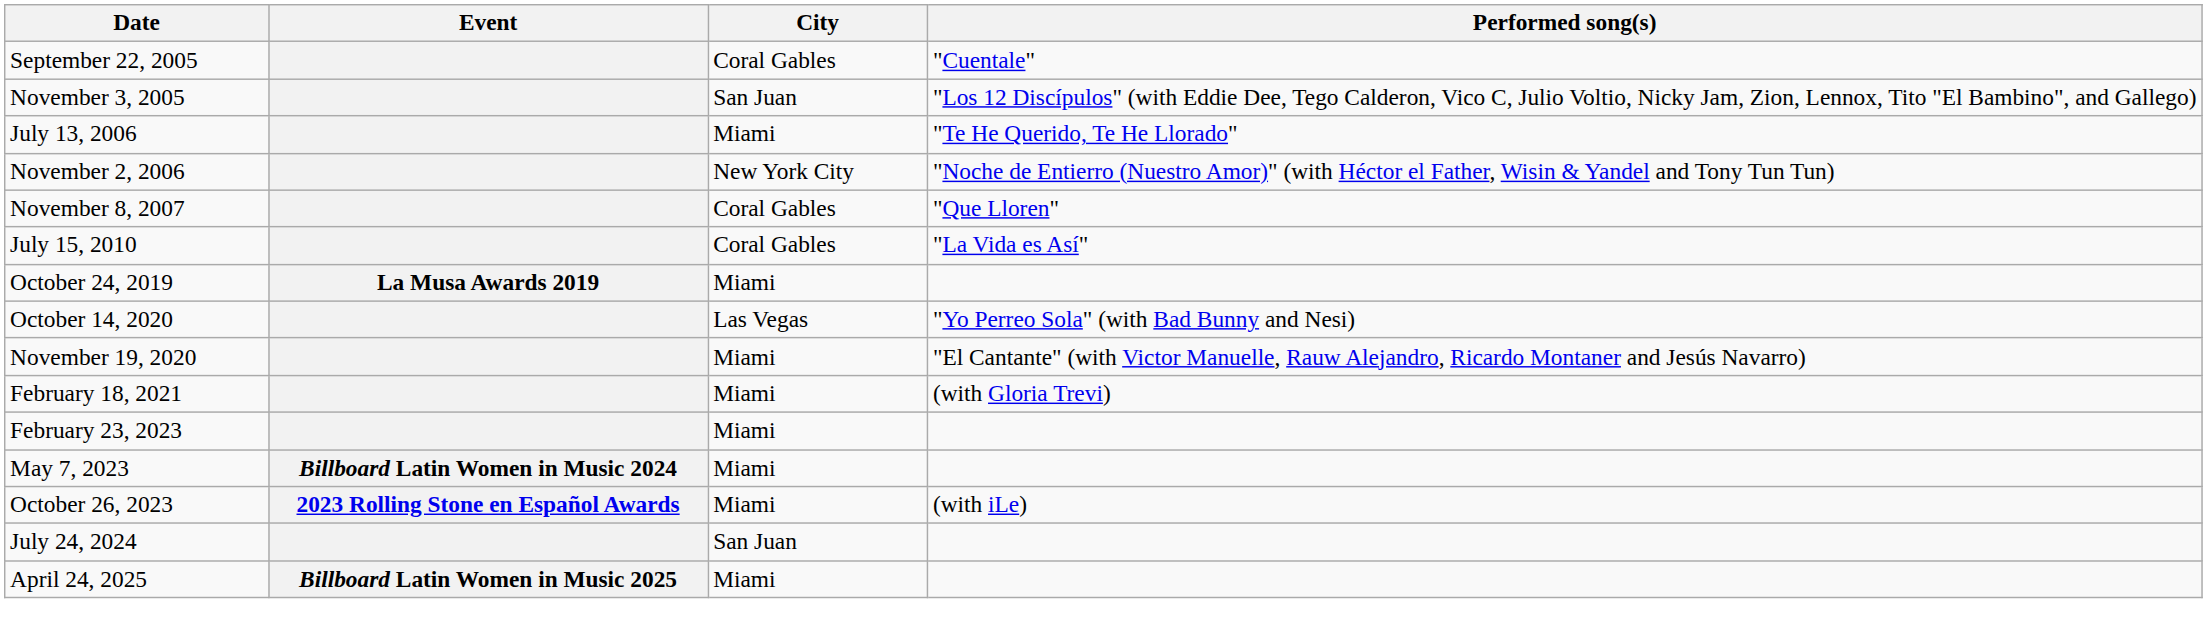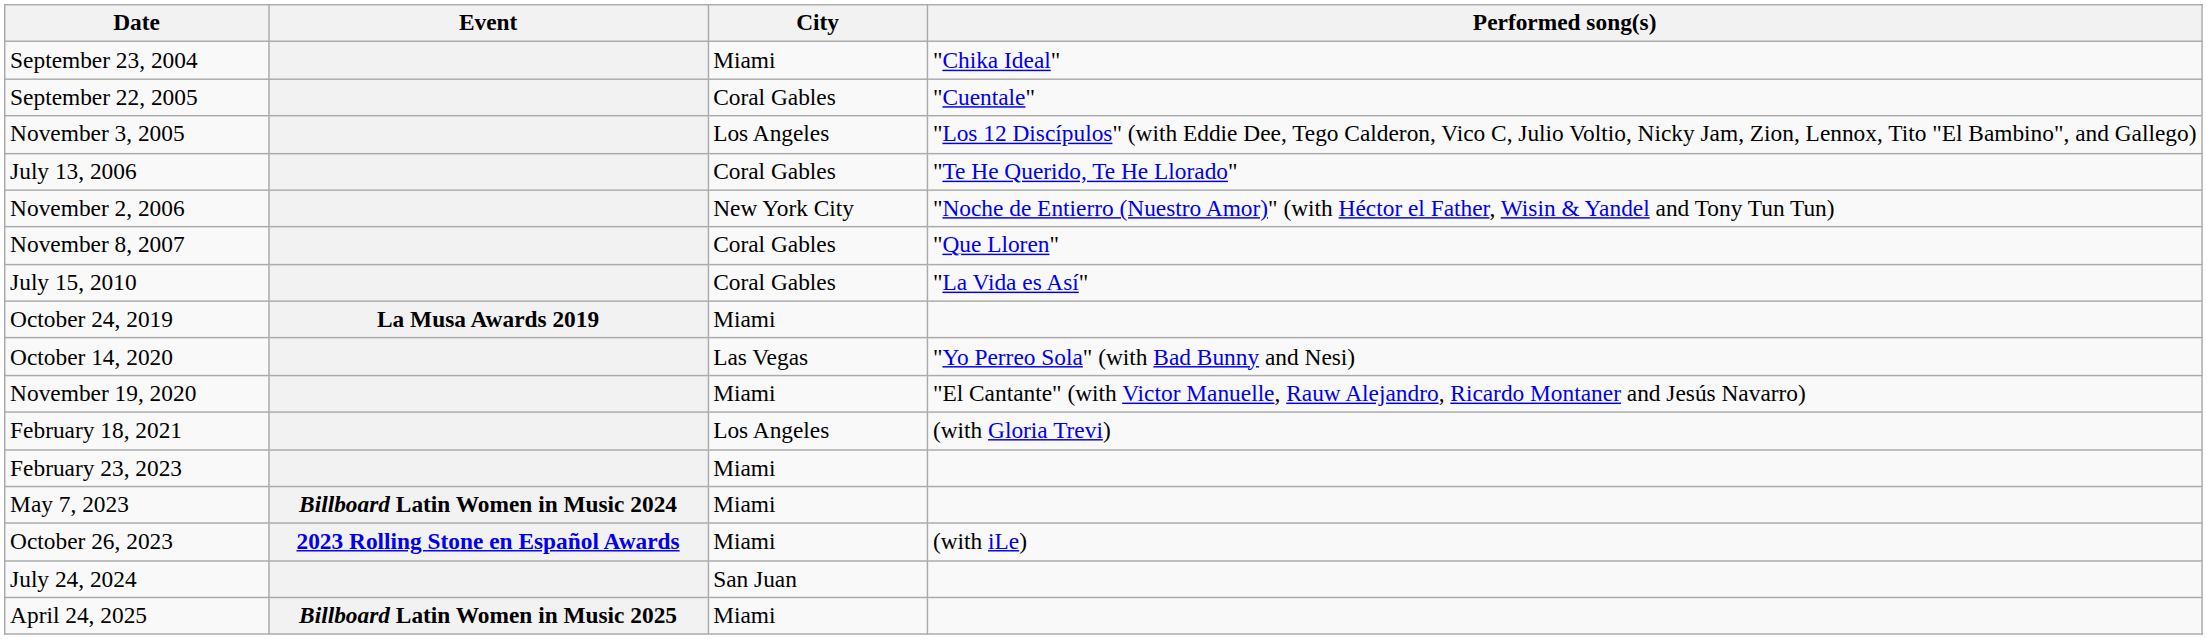+ row: September 23, 2004 | Miami | "Chika Ideal"
November 3, 2005 | City: San Juan -> Los Angeles
July 13, 2006 | City: Miami -> Coral Gables
February 18, 2021 | City: Miami -> Los Angeles
